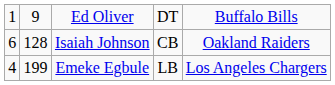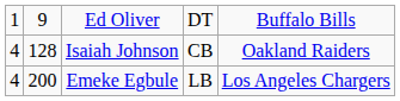Isaiah Johnson | column 1: 6 -> 4
Emeke Egbule | column 2: 199 -> 200
